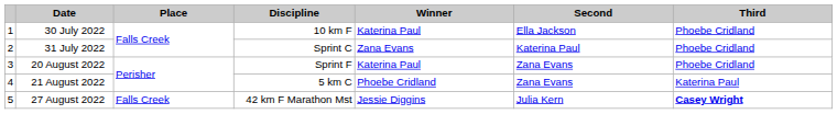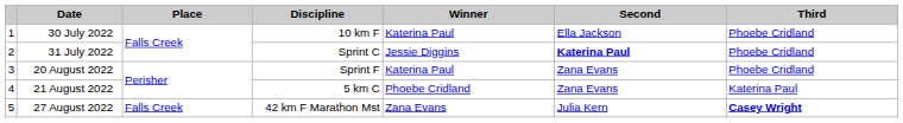31 July 2022 | Winner: Zana Evans -> Jessie Diggins
31 July 2022 | Second: normal -> bold
27 August 2022 | Winner: Jessie Diggins -> Zana Evans
